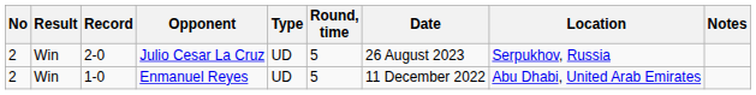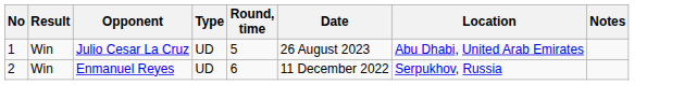- column: Record | 2-0 | 1-0
Julio Cesar La Cruz | No: 2 -> 1
Julio Cesar La Cruz | Location: Serpukhov, Russia -> Abu Dhabi, United Arab Emirates
Enmanuel Reyes | Round, time: 5 -> 6
Enmanuel Reyes | Location: Abu Dhabi, United Arab Emirates -> Serpukhov, Russia
